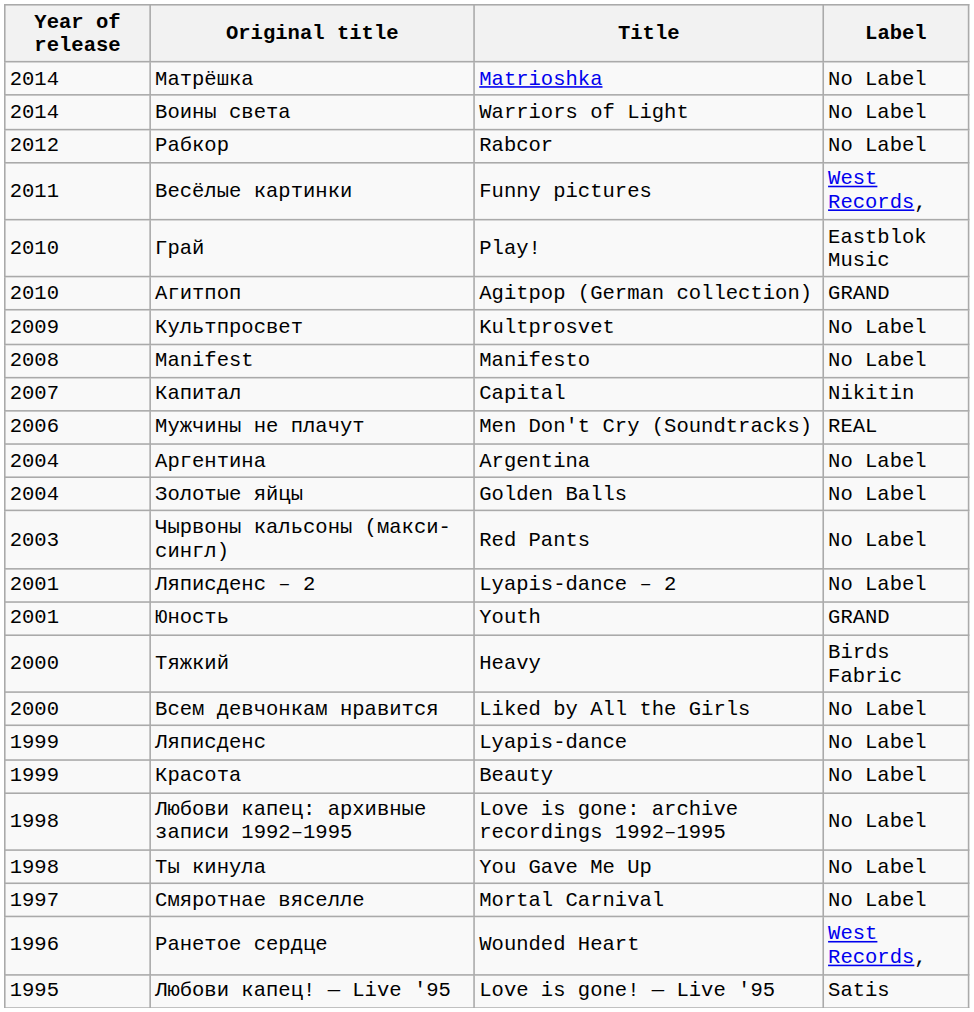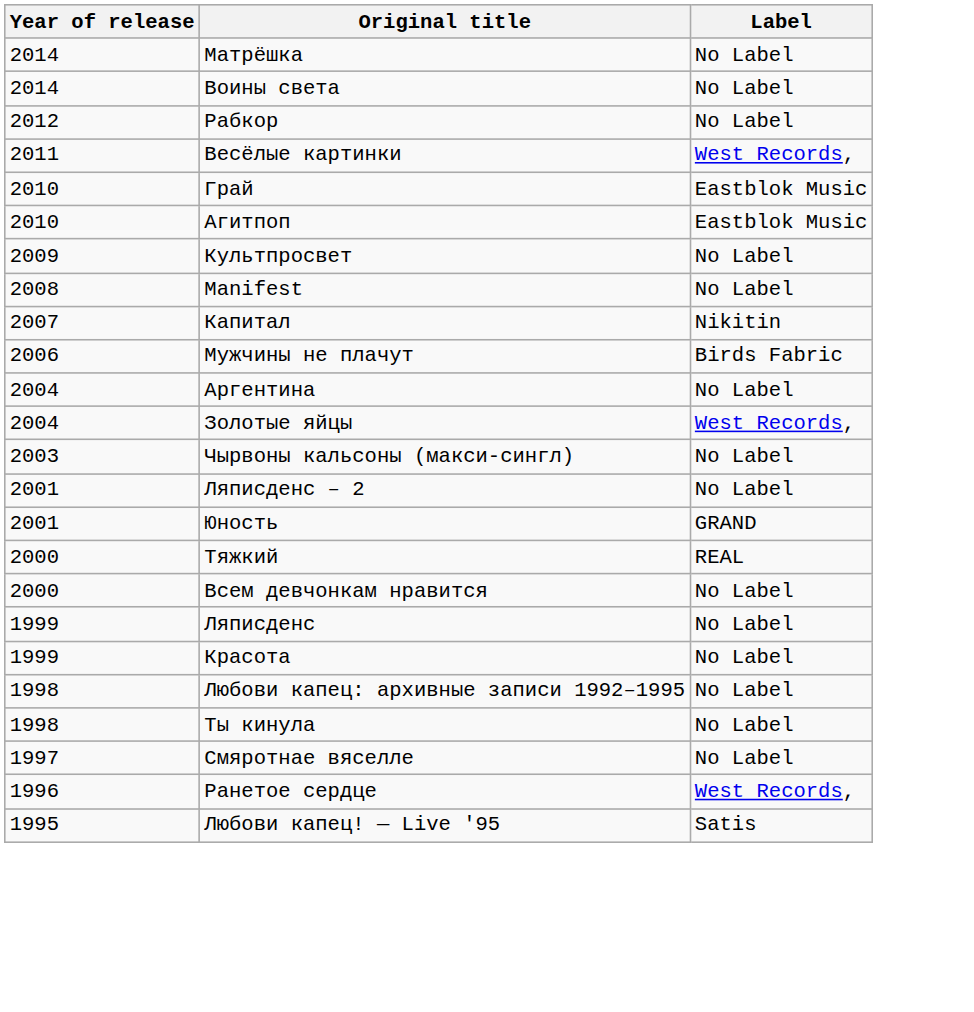- column: Title | Matrioshka | Warriors of Light | Rabcor | Funny pictures | Play! | Agitpop (German collection) | Kultprosvet | Manifesto | Capital | Men Don't Cry (Soundtracks) | Argentina | Golden Balls | Red Pants | Lyapis-dance – 2 | Youth | Heavy | Liked by All the Girls | Lyapis-dance | Beauty | Love is gone: archive recordings 1992–1995 | You Gave Me Up | Mortal Carnival | Wounded Heart | Love is gone! — Live '95
Агитпоп | Label: GRAND -> Eastblok Music
Мужчины не плачут | Label: REAL -> Birds Fabric
Золотые яйцы | Label: No Label -> West Records,
Тяжкий | Label: Birds Fabric -> REAL
